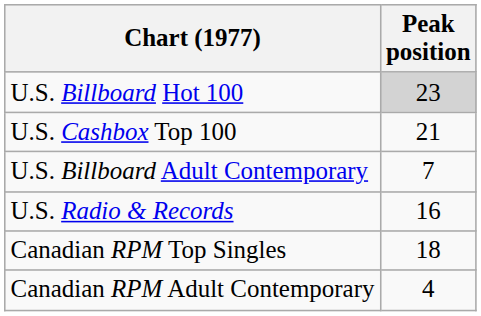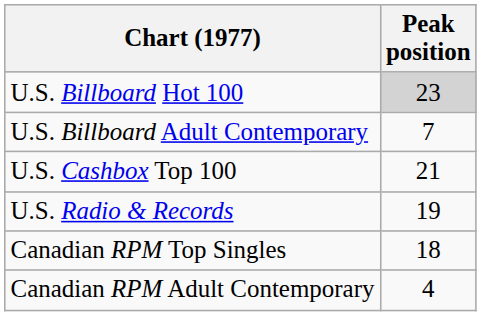rows swapped: U.S. Billboard Adult Contemporary <-> U.S. Cashbox Top 100
U.S. Radio & Records | Peak position: 16 -> 19
